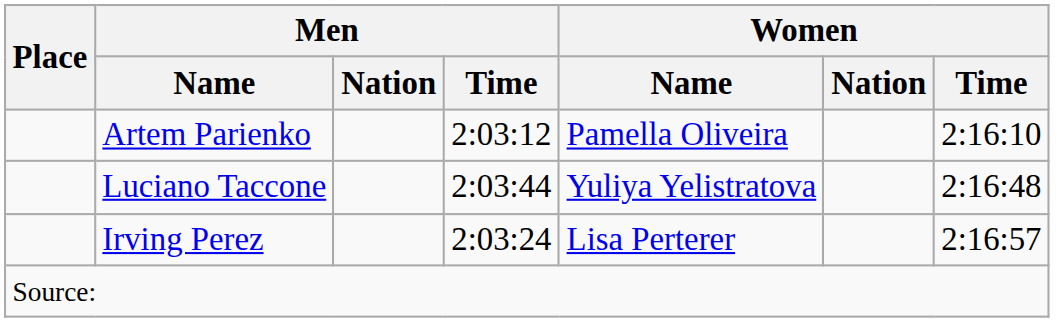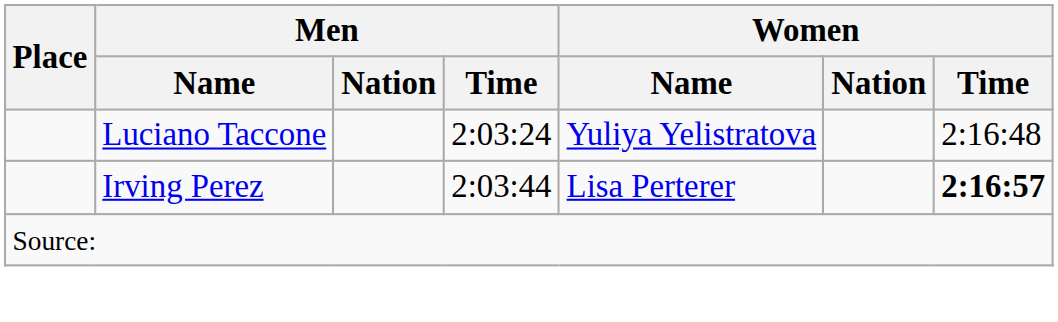- row: Artem Parienko | 2:03:12 | Pamella Oliveira | 2:16:10
Luciano Taccone | Men / Time: 2:03:44 -> 2:03:24
Irving Perez | Men / Time: 2:03:24 -> 2:03:44
Irving Perez | Women / Time: normal -> bold
